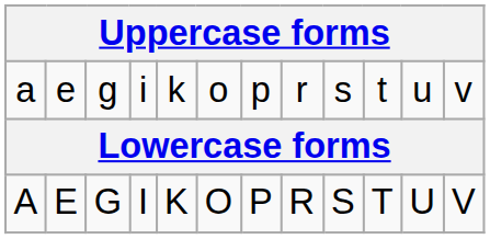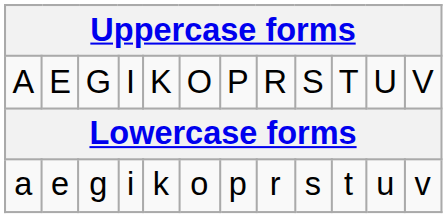rows swapped: A <-> a
